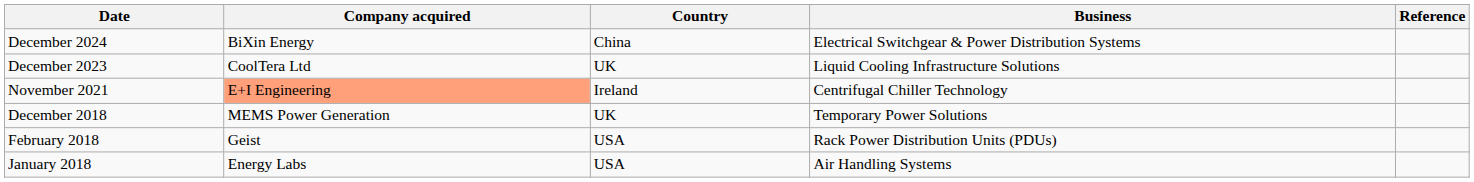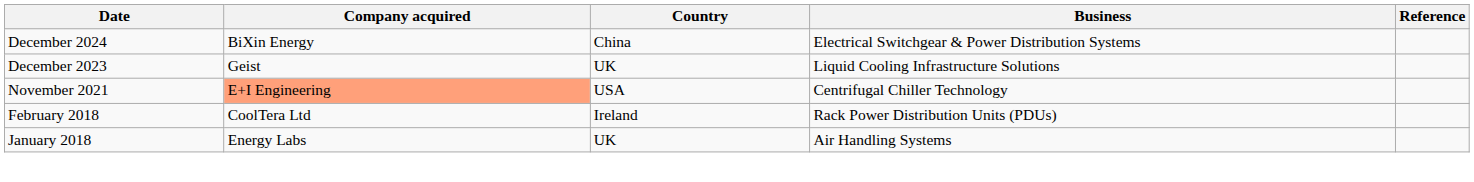December 2023 | Company acquired: CoolTera Ltd -> Geist
November 2021 | Country: Ireland -> USA
- row: December 2018 | MEMS Power Generation | UK | Temporary Power Solutions
February 2018 | Company acquired: Geist -> CoolTera Ltd
February 2018 | Country: USA -> Ireland
January 2018 | Country: USA -> UK
